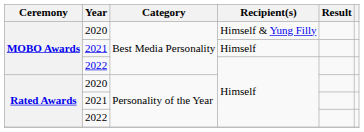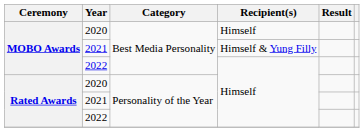MOBO Awards / 2020 | Recipient(s): Himself & Yung Filly -> Himself
MOBO Awards / 2021 | Recipient(s): Himself -> Himself & Yung Filly
